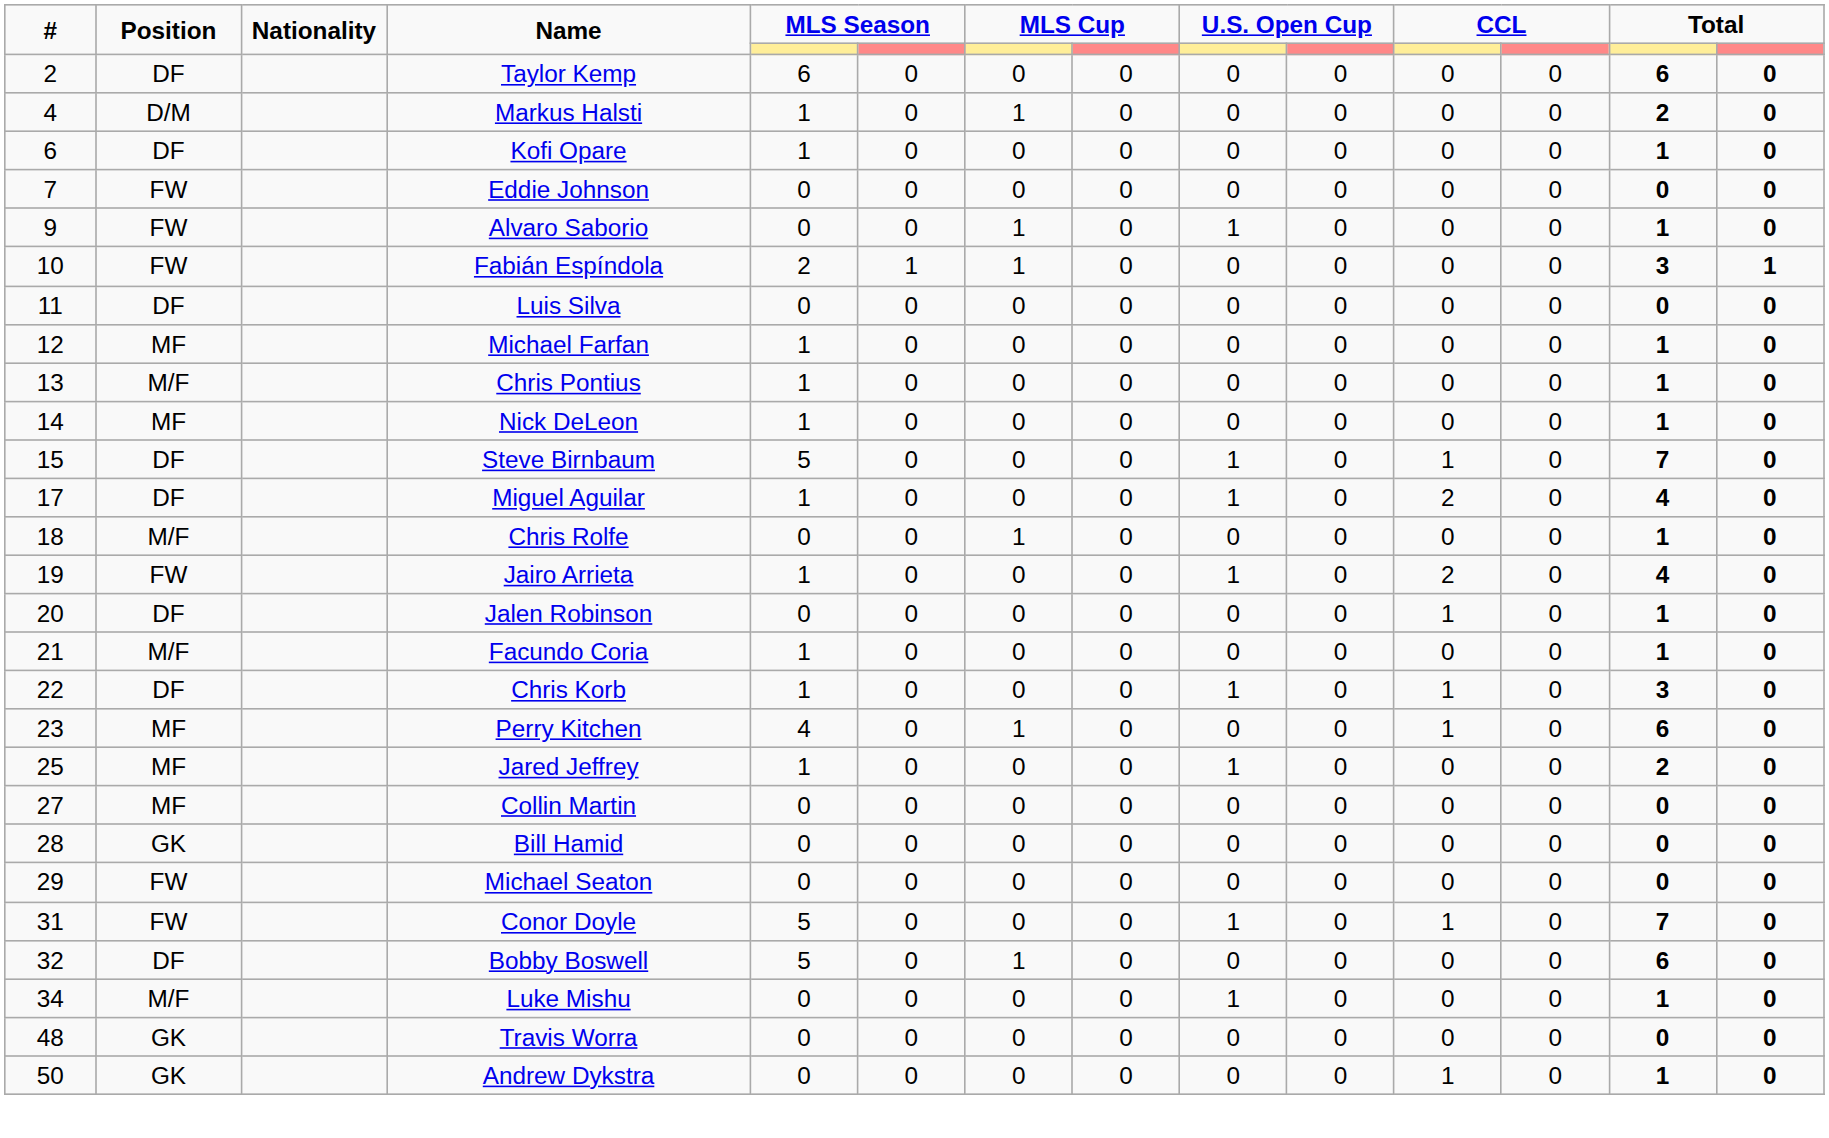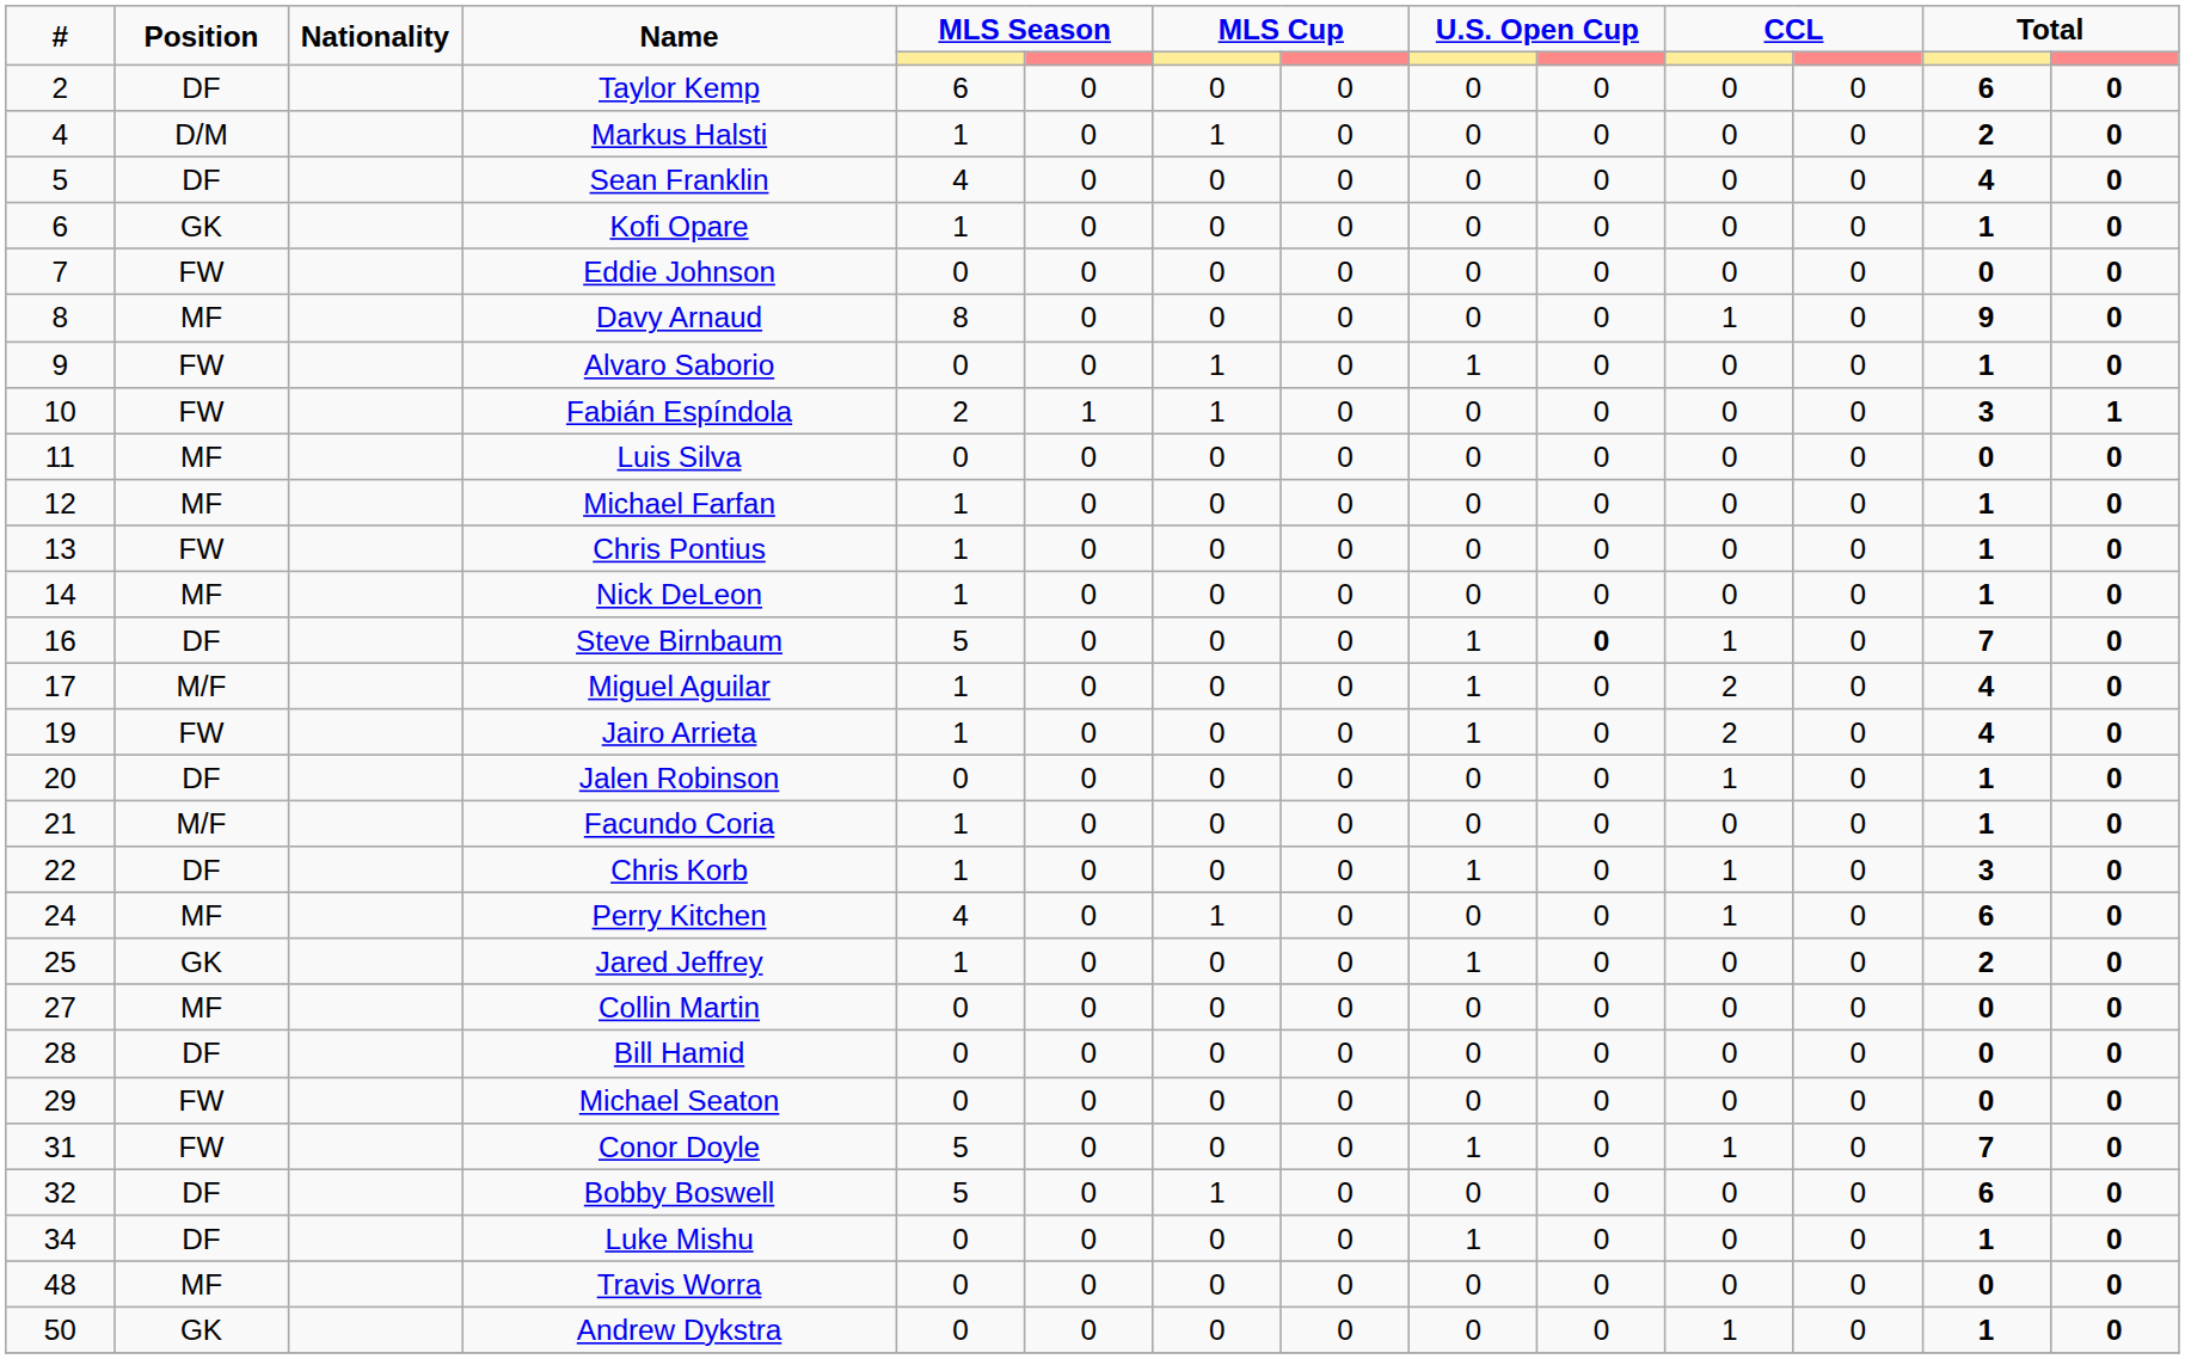+ row: 5 | DF | Sean Franklin | 4 | 0 | 0 | 0 | 0 | 0 | 0 | 0 | 4 | 0
Kofi Opare | Position: DF -> GK
+ row: 8 | MF | Davy Arnaud | 8 | 0 | 0 | 0 | 0 | 0 | 1 | 0 | 9 | 0
Luis Silva | Position: DF -> MF
Chris Pontius | Position: M/F -> FW
Steve Birnbaum | #: 15 -> 16
Steve Birnbaum | column 10: normal -> bold
Miguel Aguilar | Position: DF -> M/F
- row: 18 | M/F | Chris Rolfe | 0 | 0 | 1 | 0 | 0 | 0 | 0 | 0 | 1 | 0
Perry Kitchen | #: 23 -> 24
Jared Jeffrey | Position: MF -> GK
Bill Hamid | Position: GK -> DF
Luke Mishu | Position: M/F -> DF
Travis Worra | Position: GK -> MF
